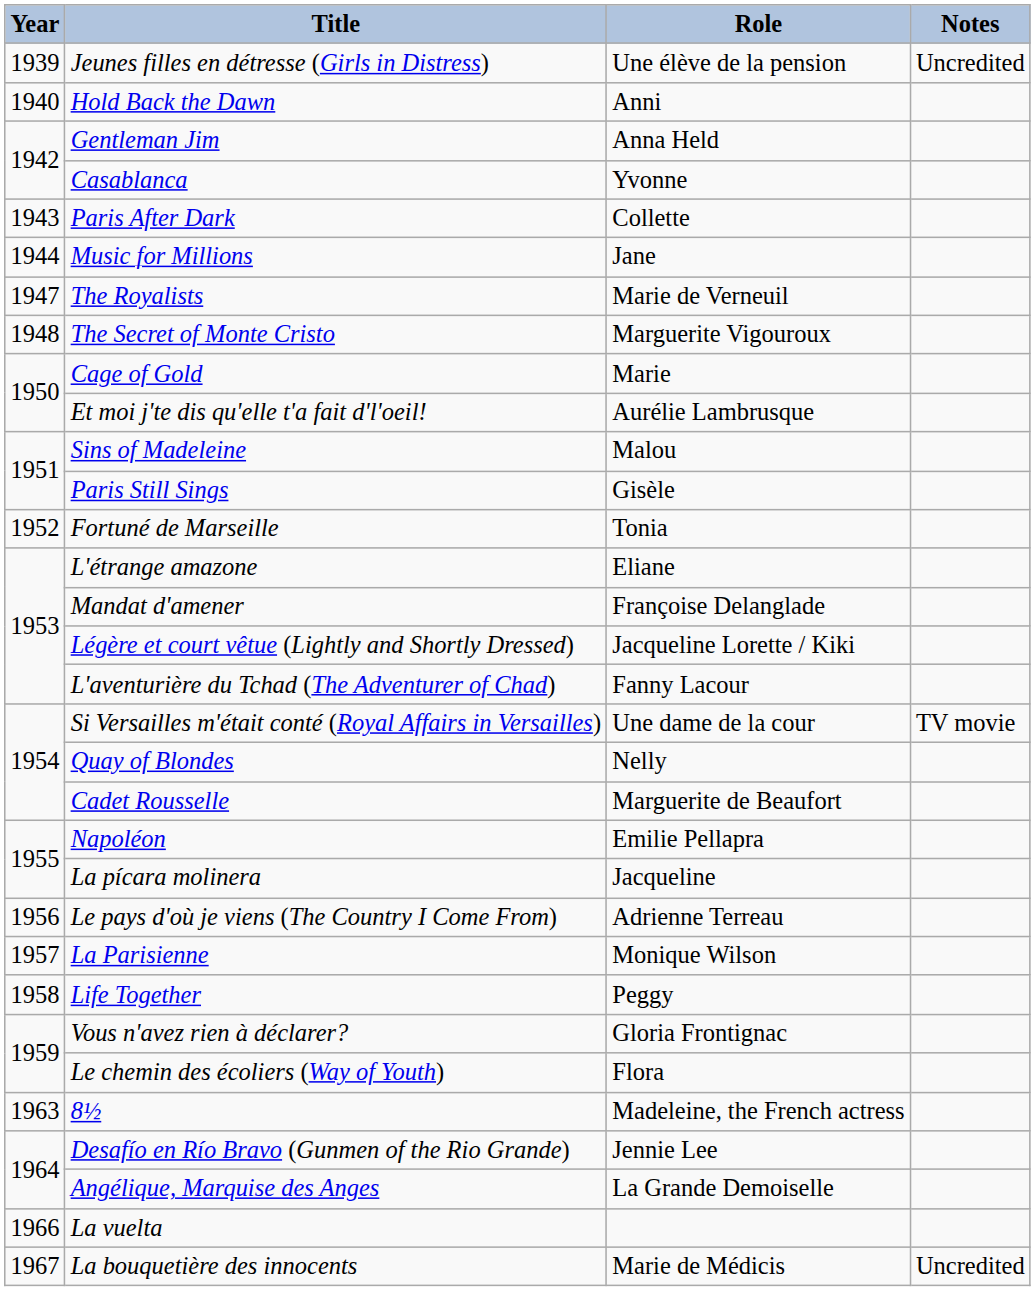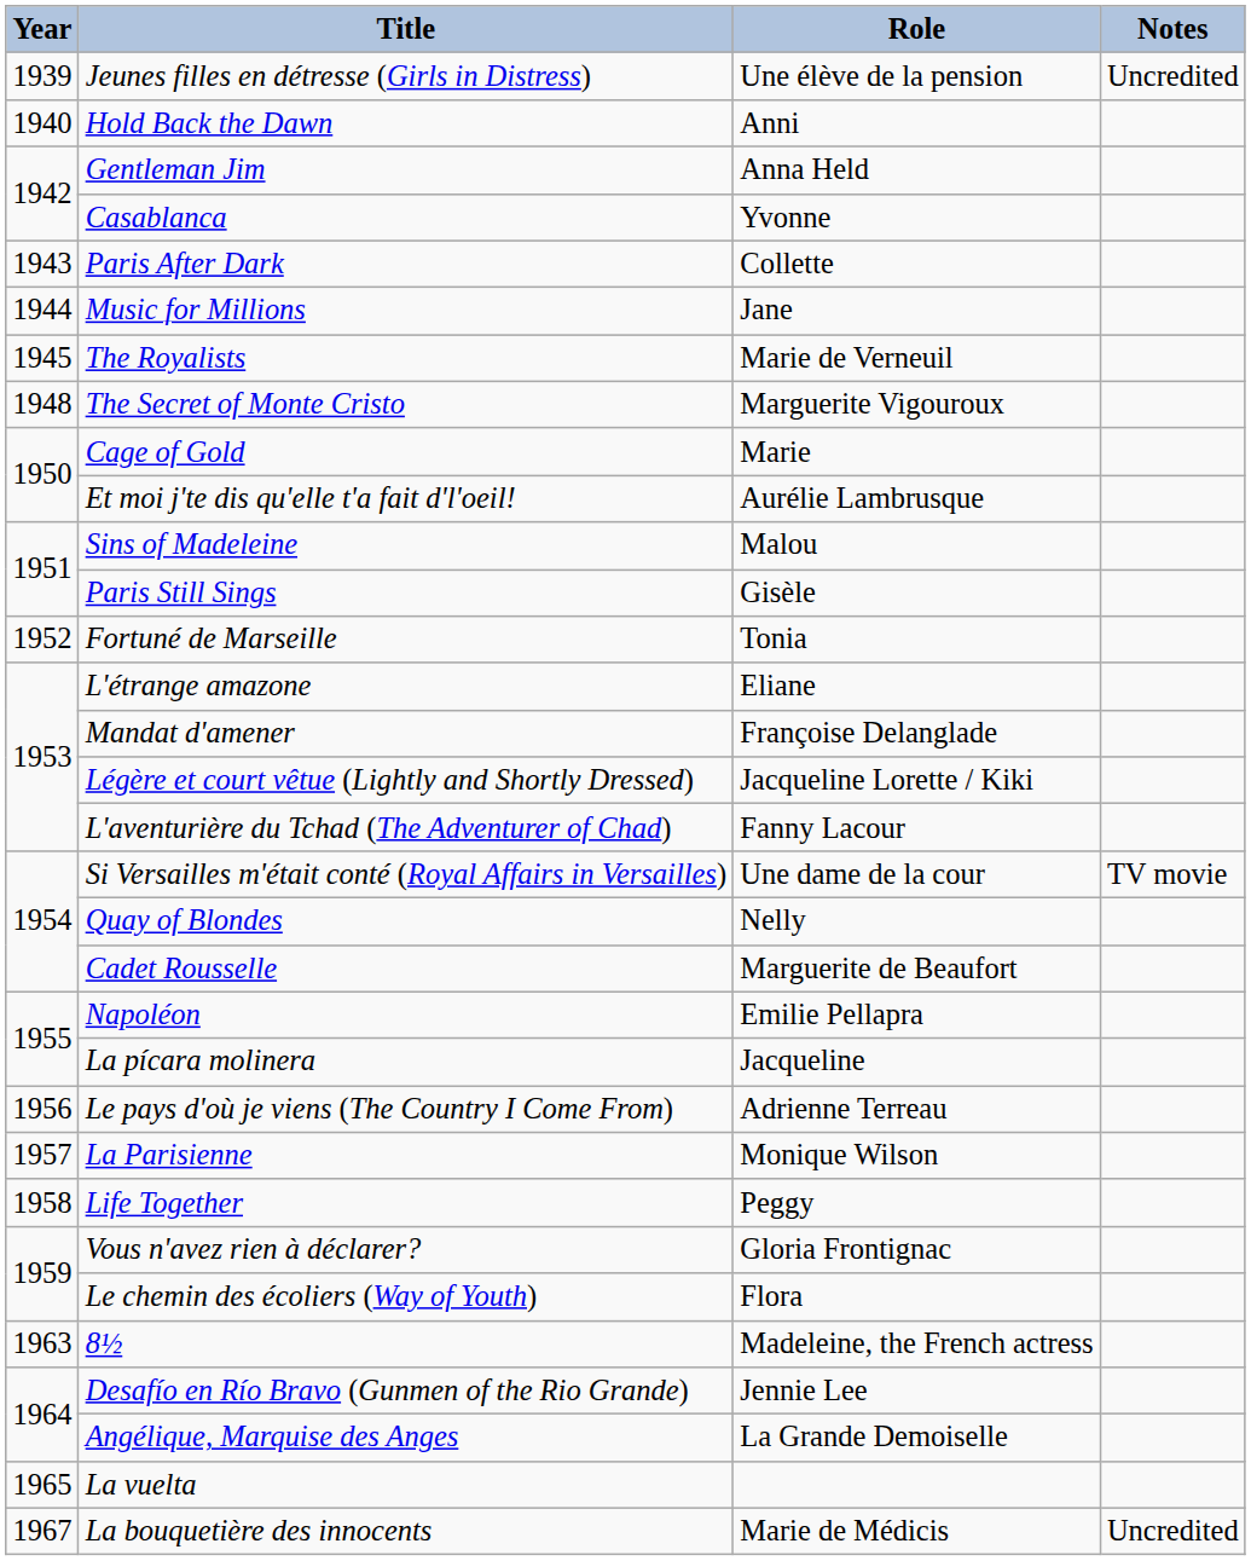The Royalists | Year: 1947 -> 1945
La vuelta | Year: 1966 -> 1965
